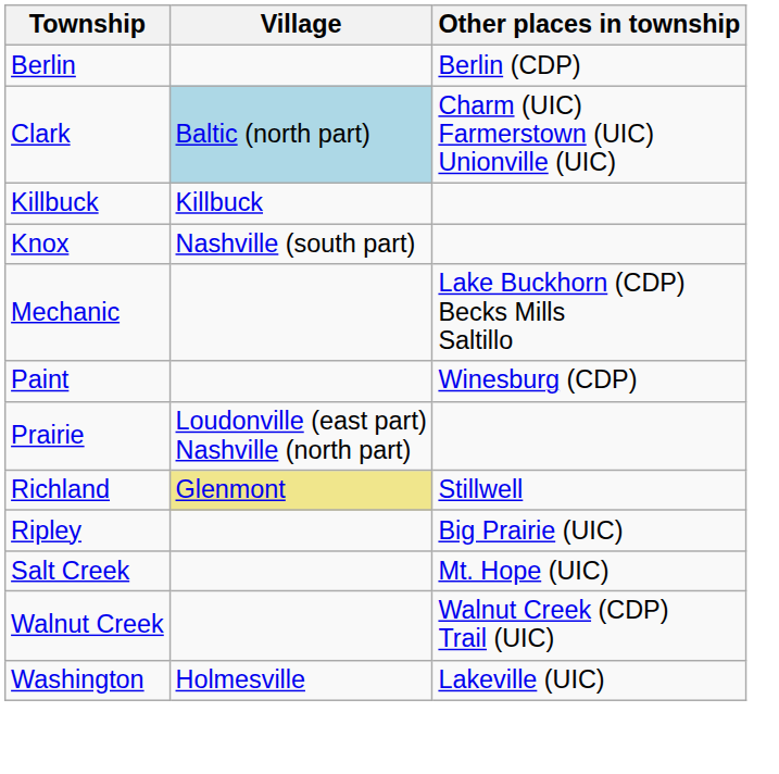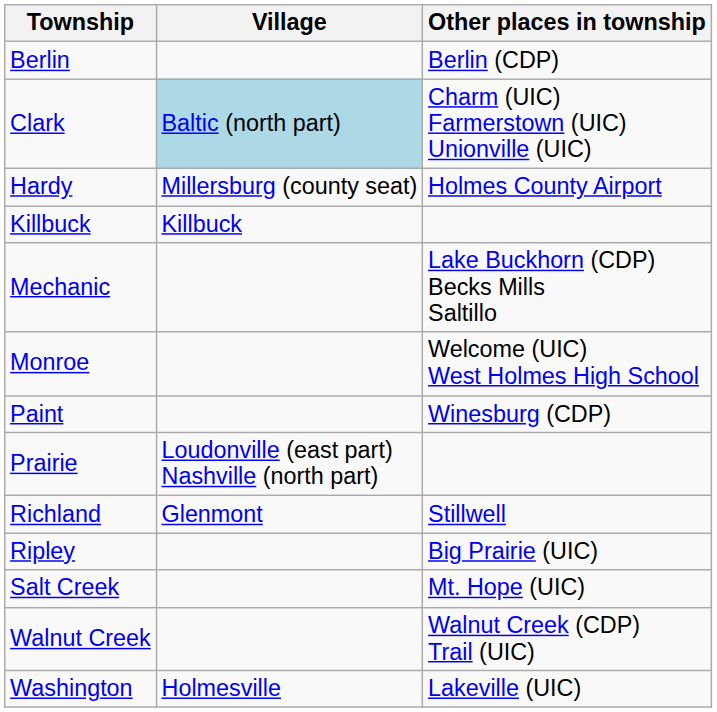+ row: Hardy | Millersburg (county seat) | Holmes County Airport
- row: Knox | Nashville (south part)
+ row: Monroe | Welcome (UIC) West Holmes High School
Richland | Village: khaki background -> no background
